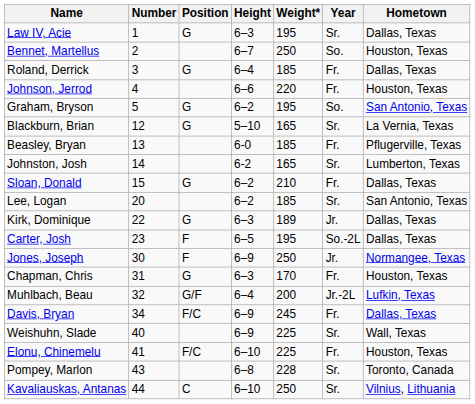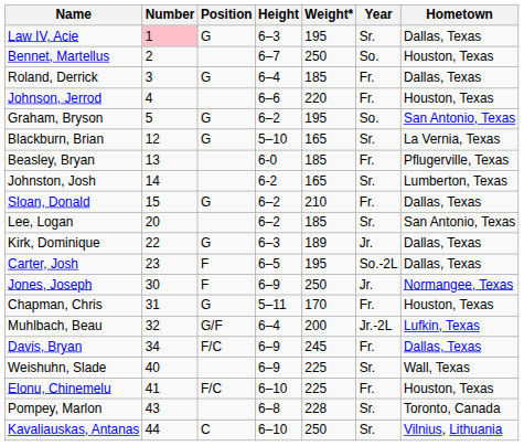Law IV, Acie | Number: no background -> pink background
Chapman, Chris | Height: 6–3 -> 5–11
